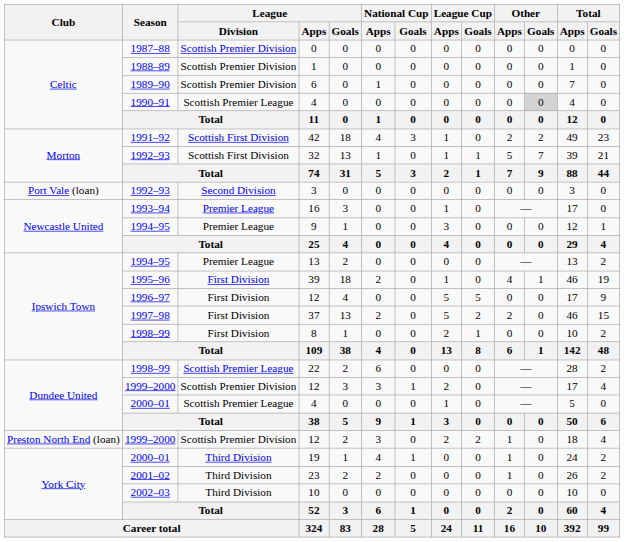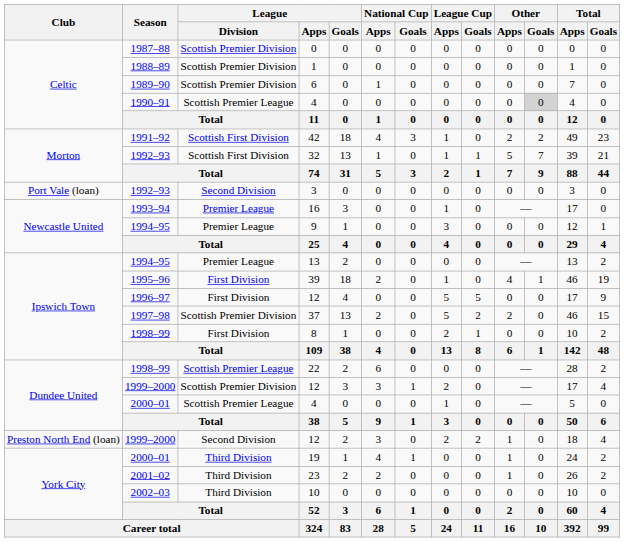37 | League / Division: First Division -> Scottish Premier Division
Preston North End (loan) / 12 | League / Division: Scottish Premier Division -> Second Division
